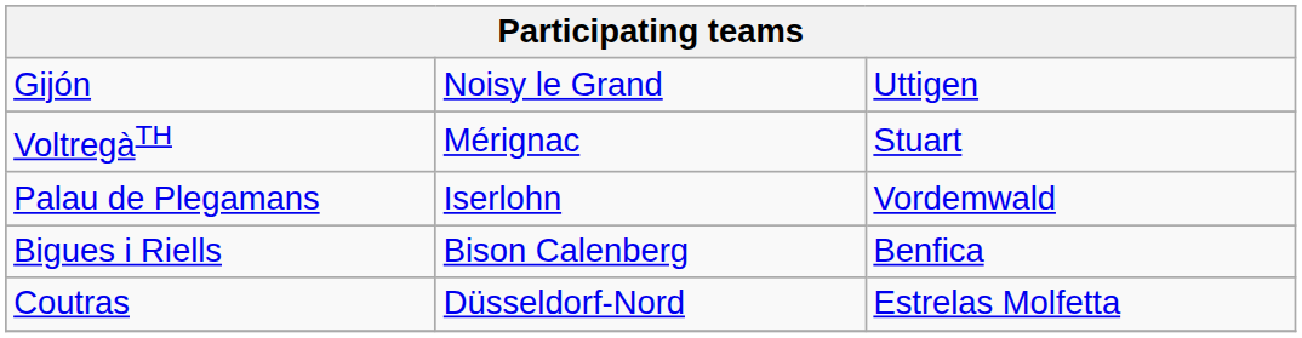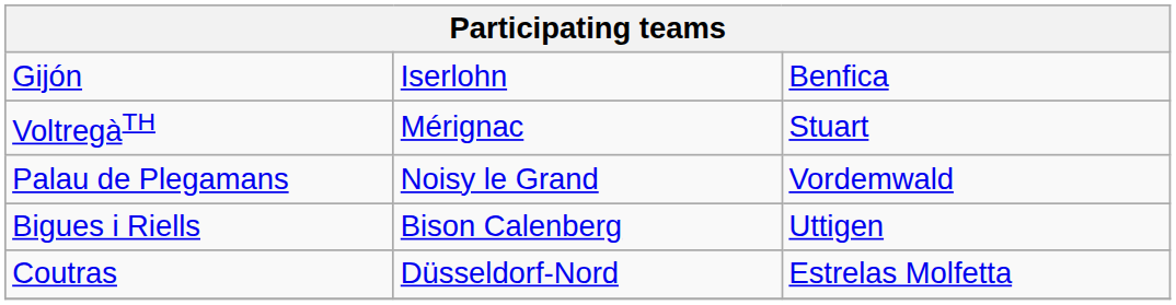Gijón | column 2: Noisy le Grand -> Iserlohn
Gijón | column 3: Uttigen -> Benfica
Palau de Plegamans | column 2: Iserlohn -> Noisy le Grand
Bigues i Riells | column 3: Benfica -> Uttigen
